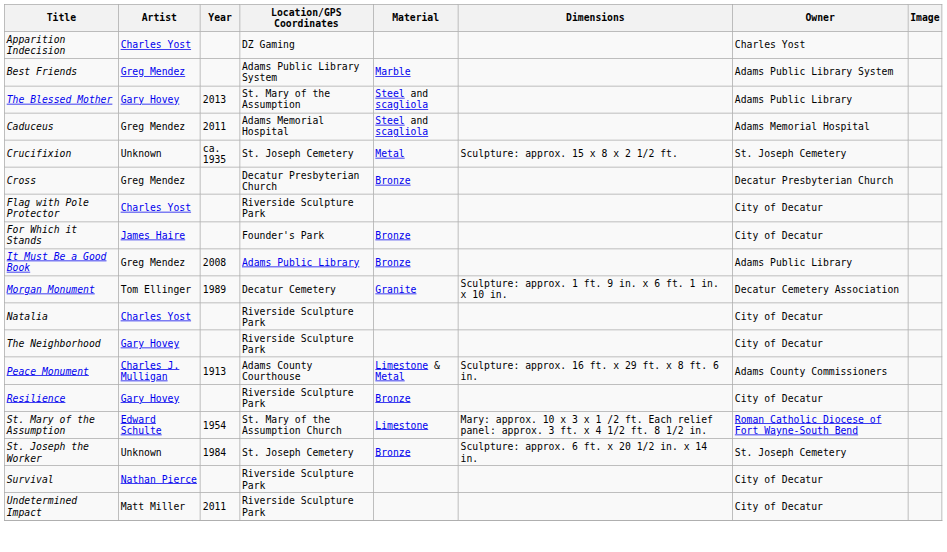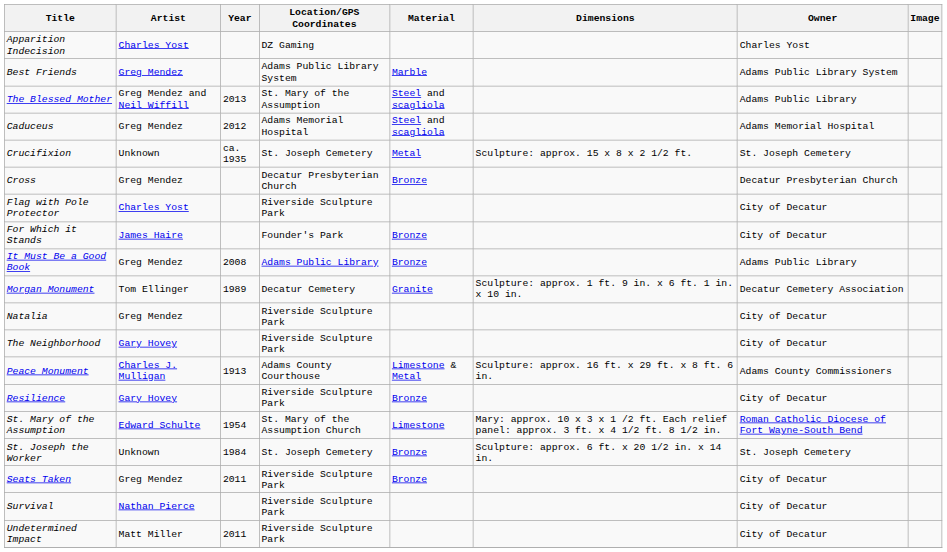The Blessed Mother | Artist: Gary Hovey -> Greg Mendez and Neil Wiffill
Caduceus | Year: 2011 -> 2012
Natalia | Artist: Charles Yost -> Greg Mendez
+ row: Seats Taken | Greg Mendez | 2011 | Riverside Sculpture Park | Bronze | City of Decatur
